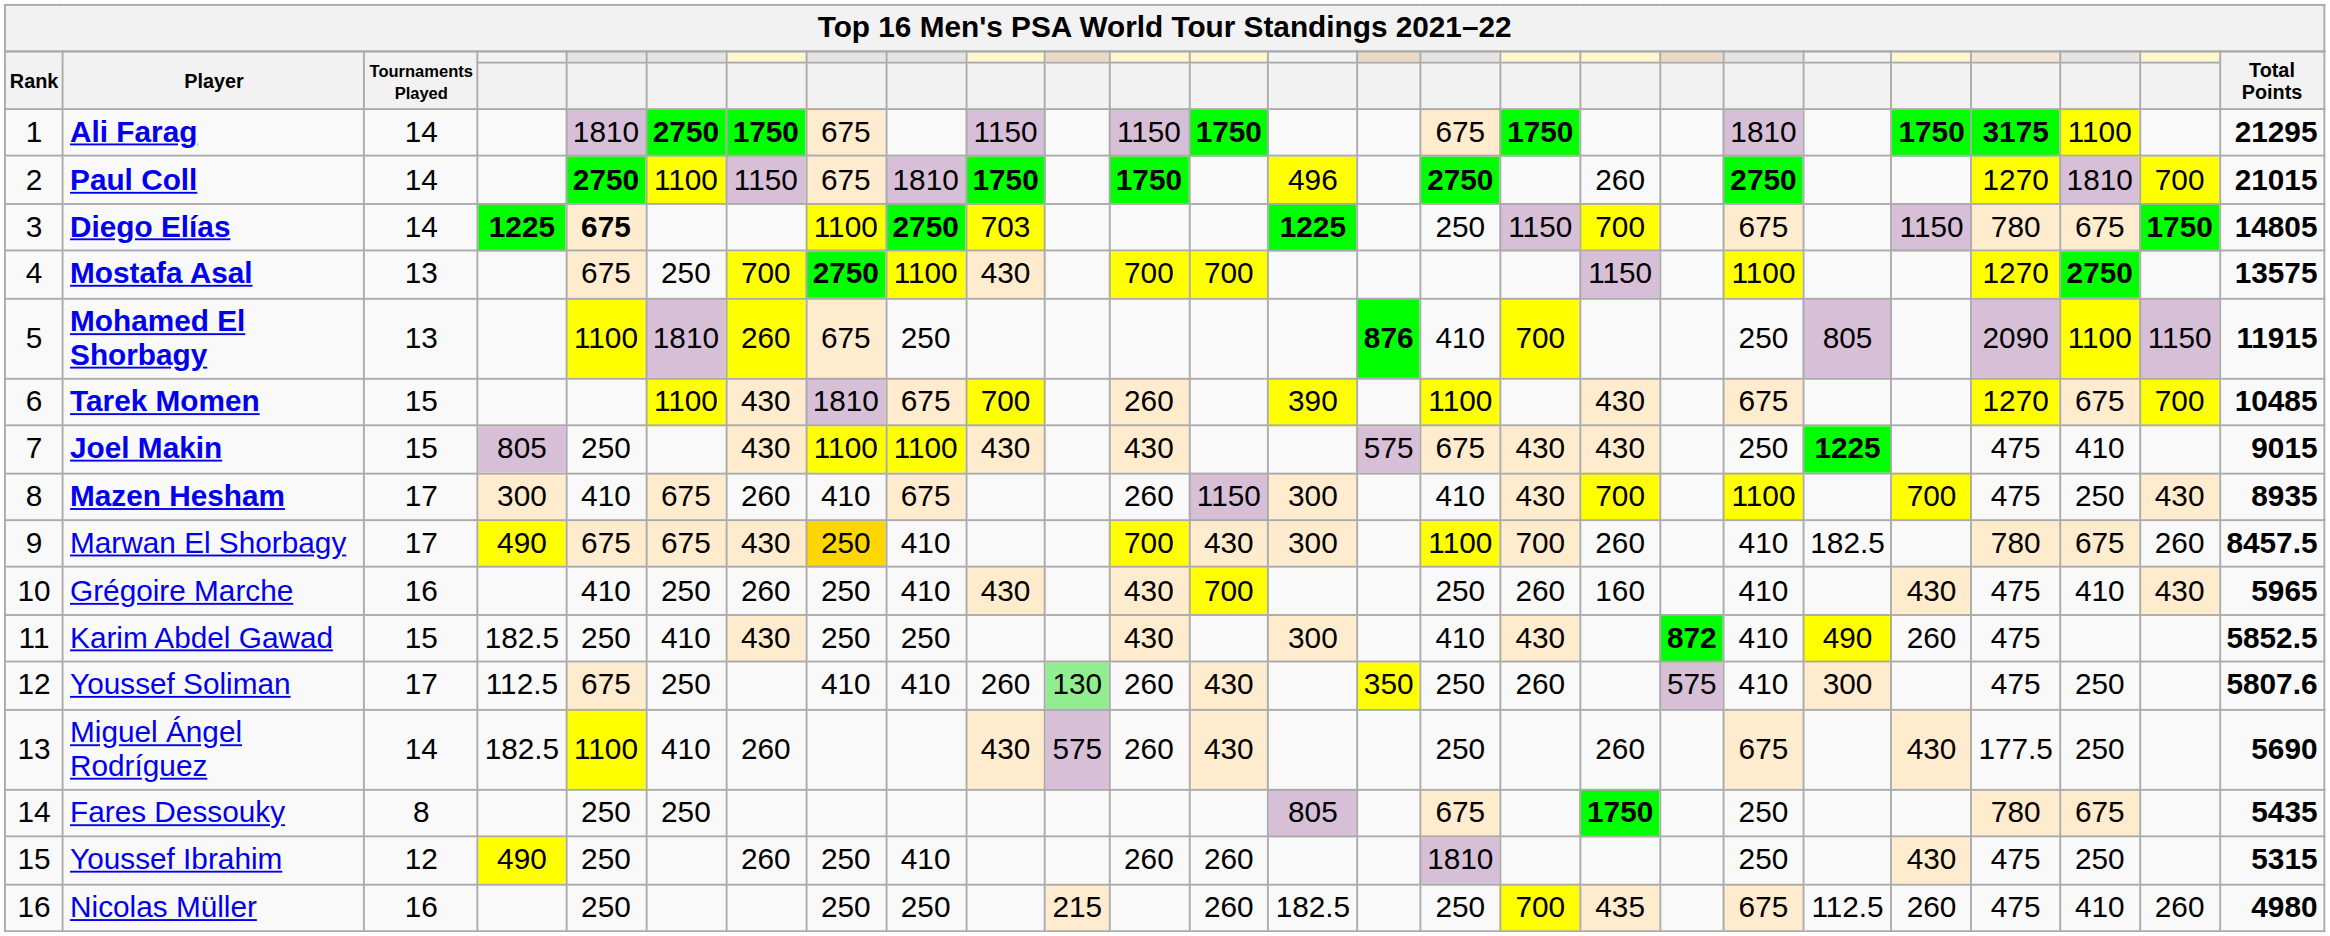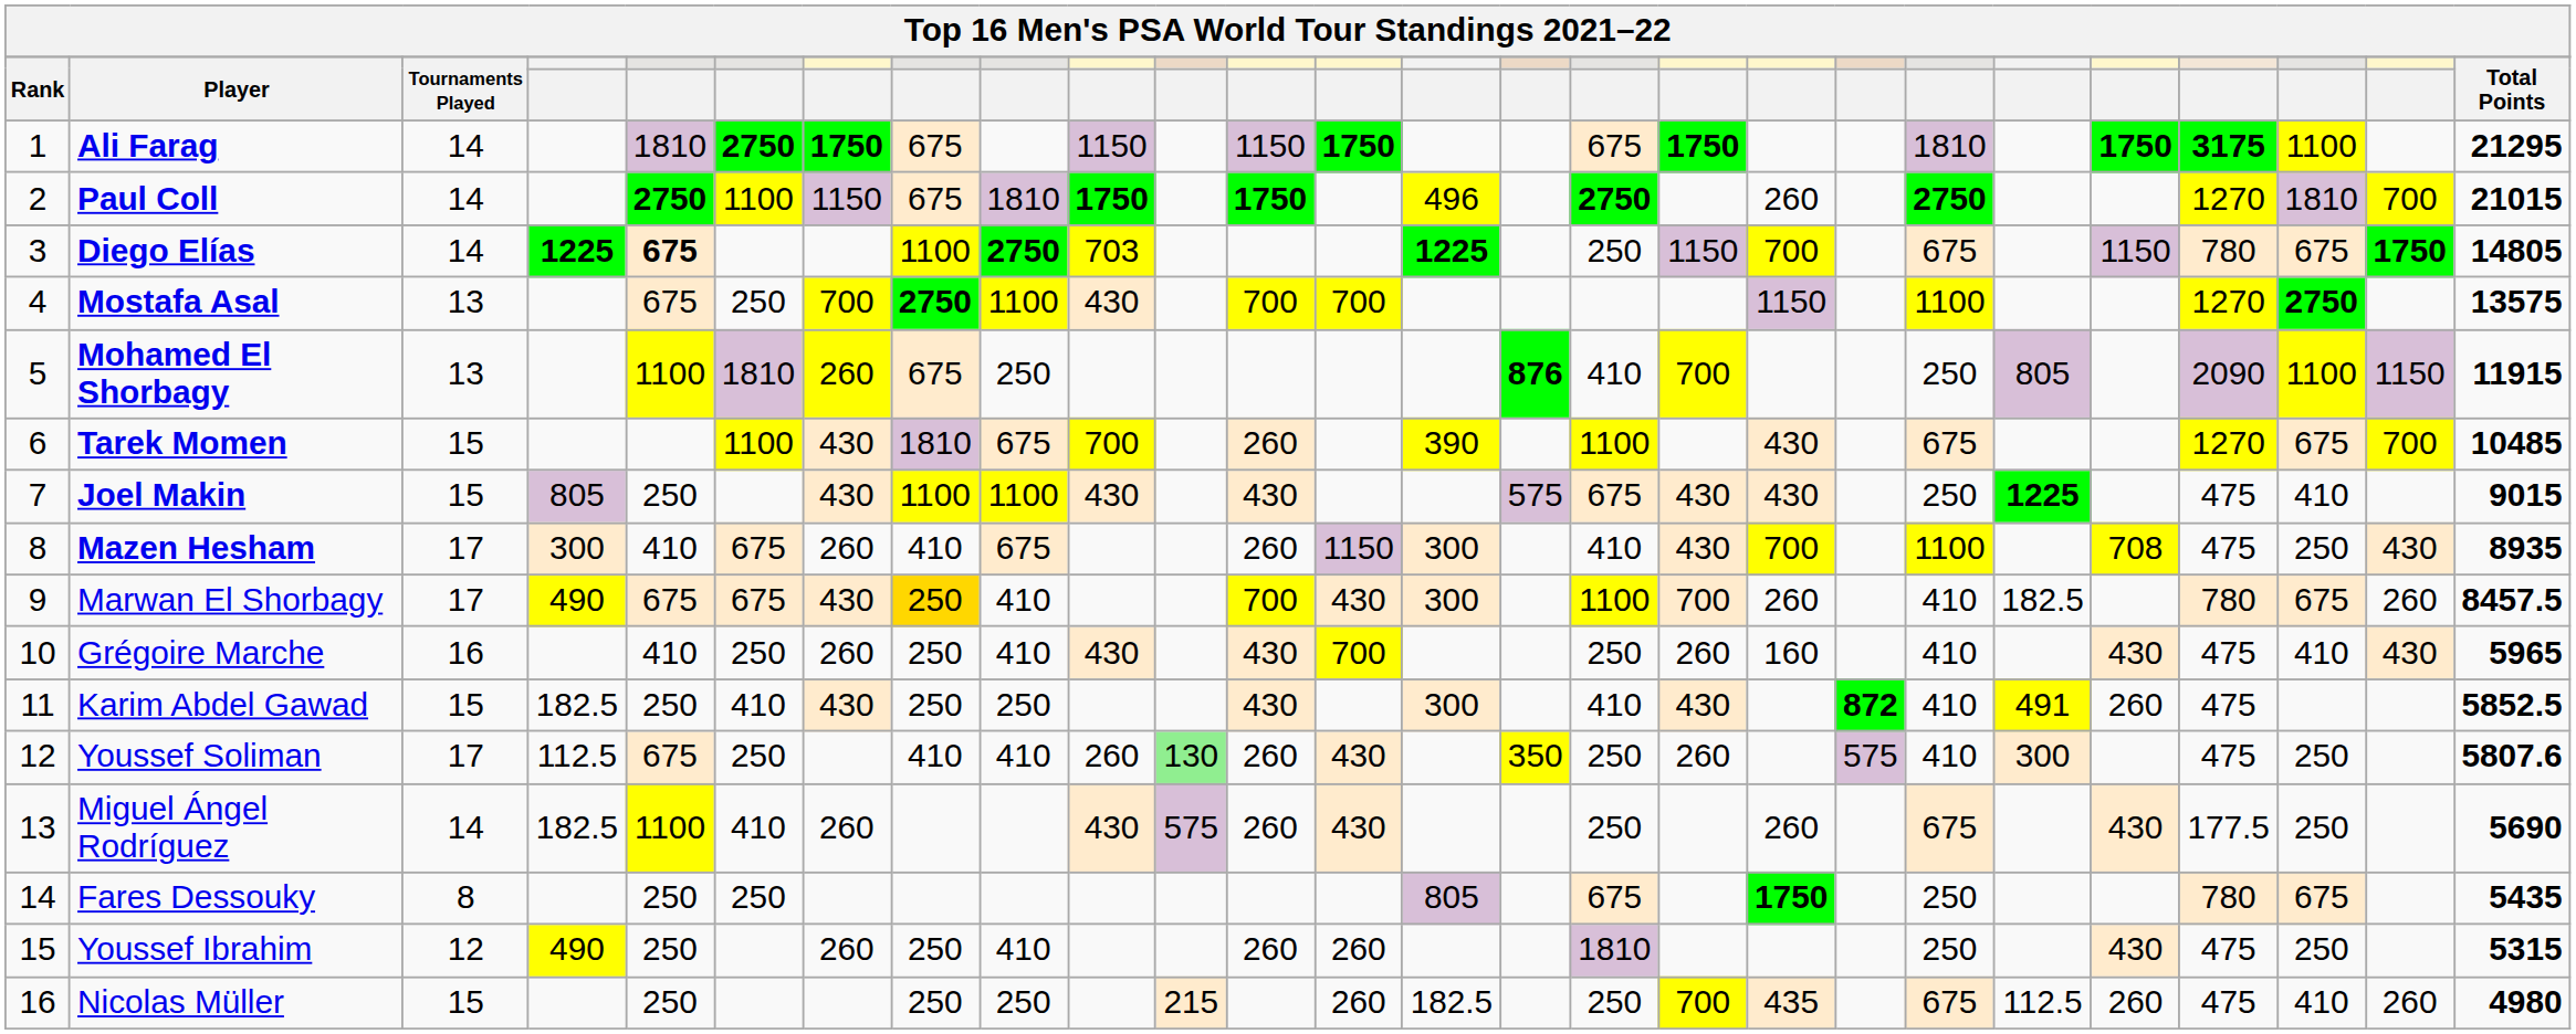Mazen Hesham | column 22: 700 -> 708
Karim Abdel Gawad | column 21: 490 -> 491
Nicolas Müller | Tournaments Played: 16 -> 15
